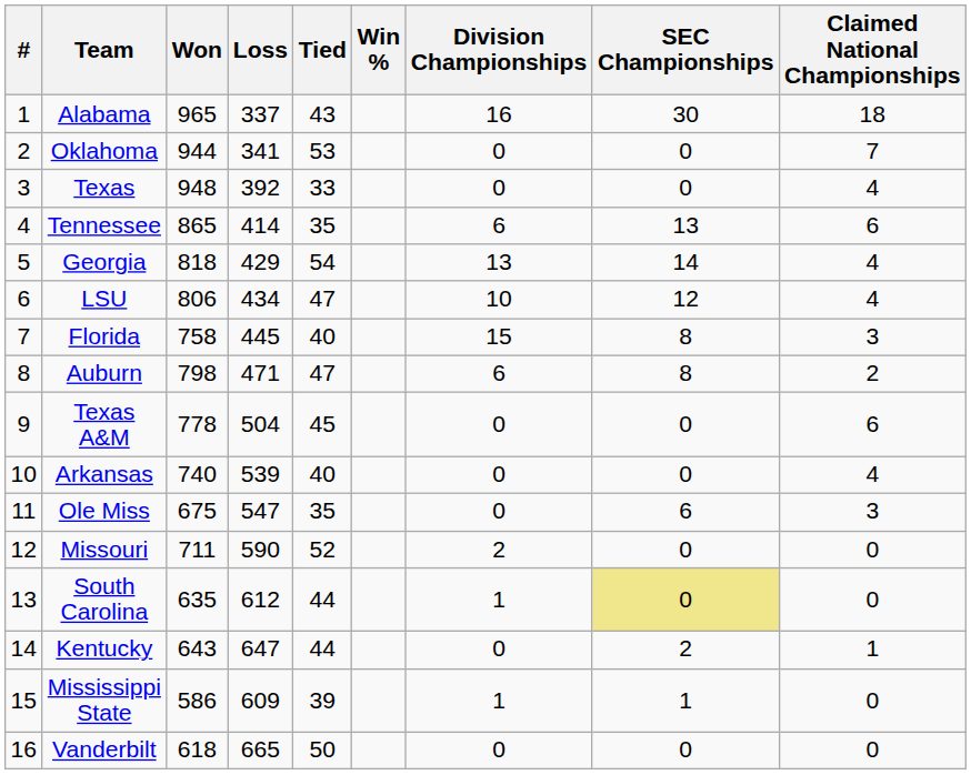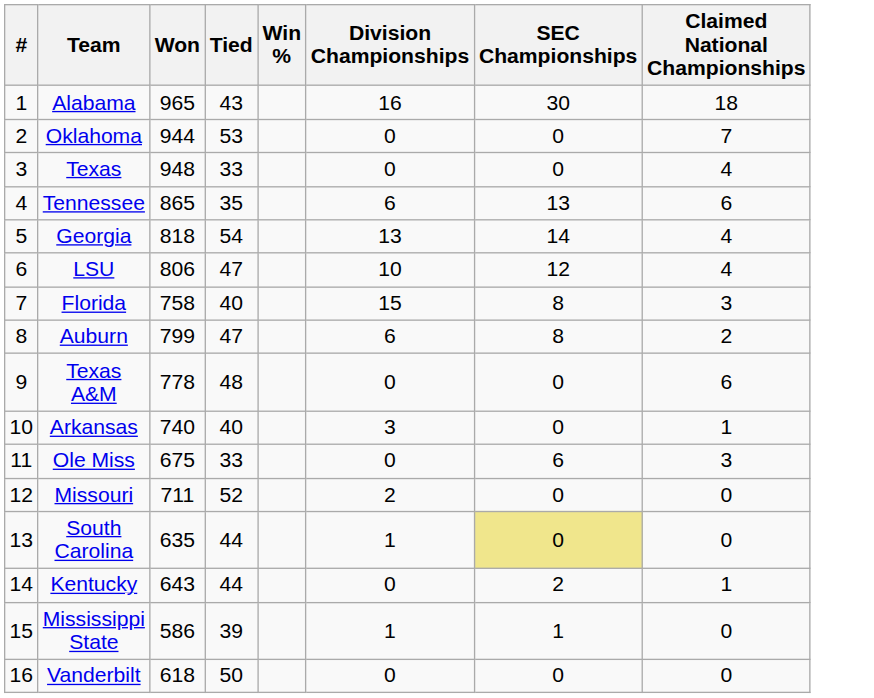- column: Loss | 337 | 341 | 392 | 414 | 429 | 434 | 445 | 471 | 504 | 539 | 547 | 590 | 612 | 647 | 609 | 665
Auburn | Won: 798 -> 799
Texas A&M | Tied: 45 -> 48
Arkansas | Division Championships: 0 -> 3
Arkansas | Claimed National Championships: 4 -> 1
Ole Miss | Tied: 35 -> 33
